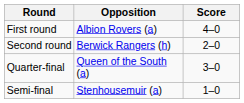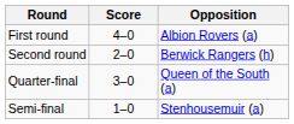columns swapped: Opposition <-> Score
